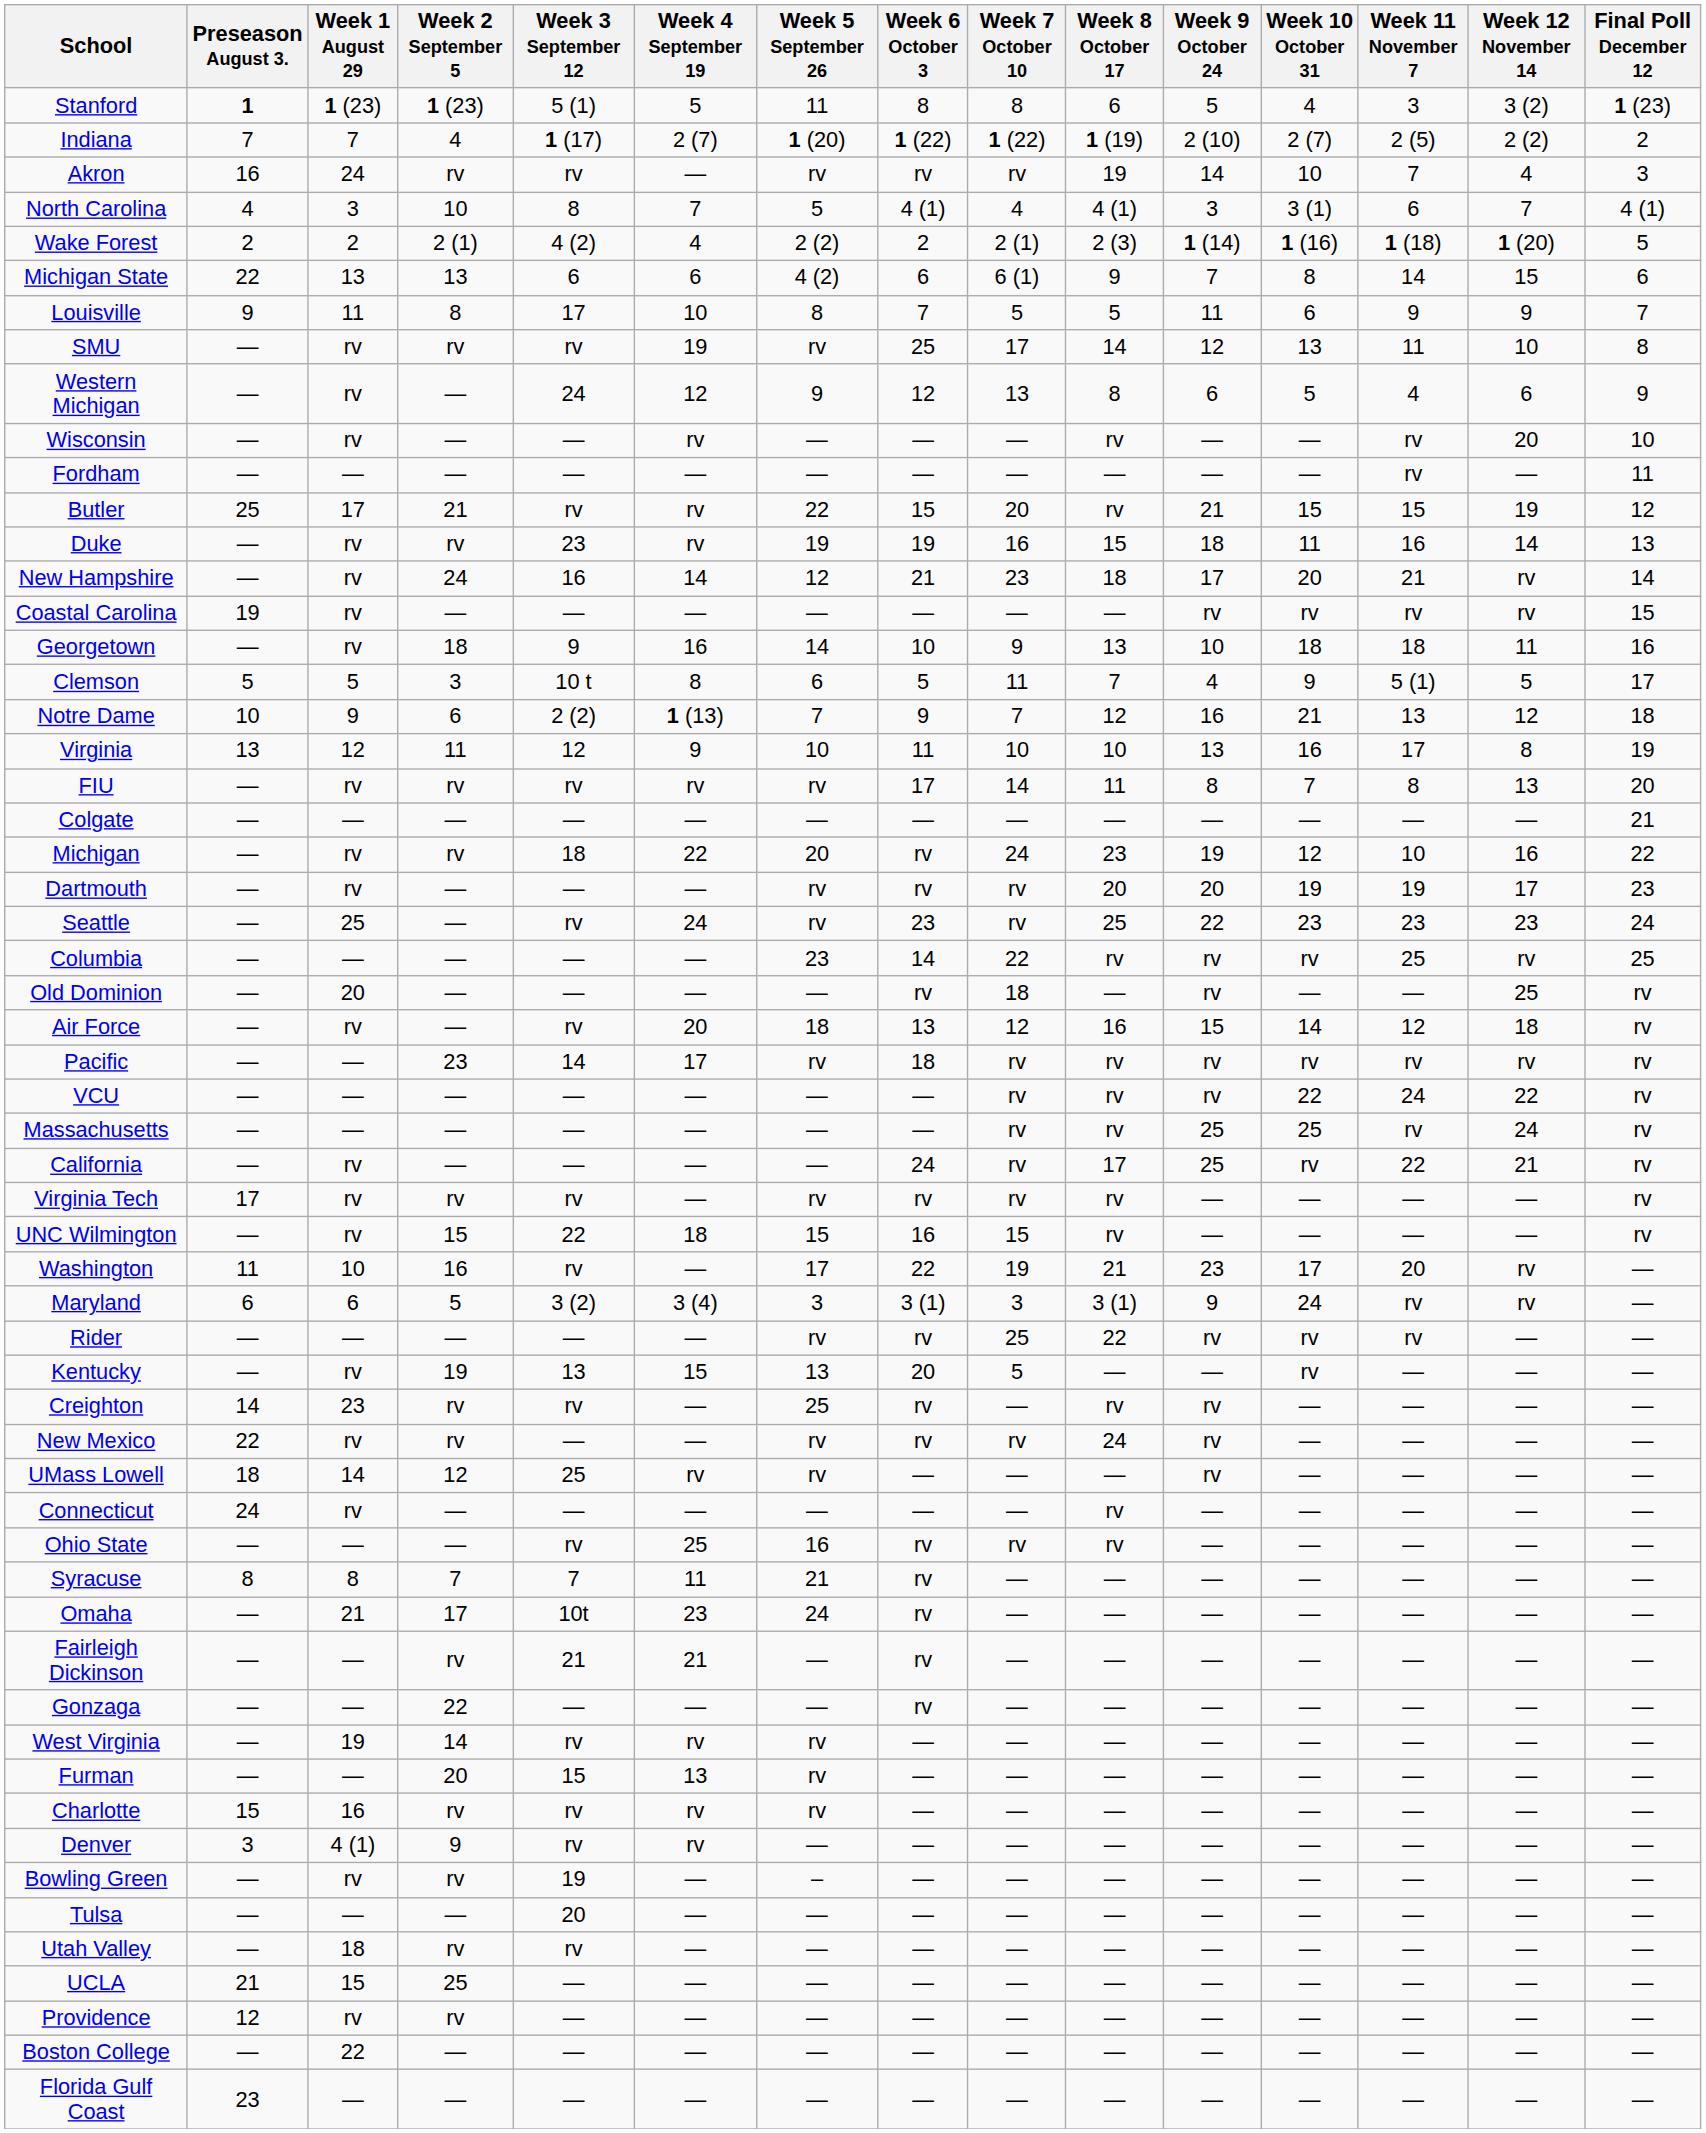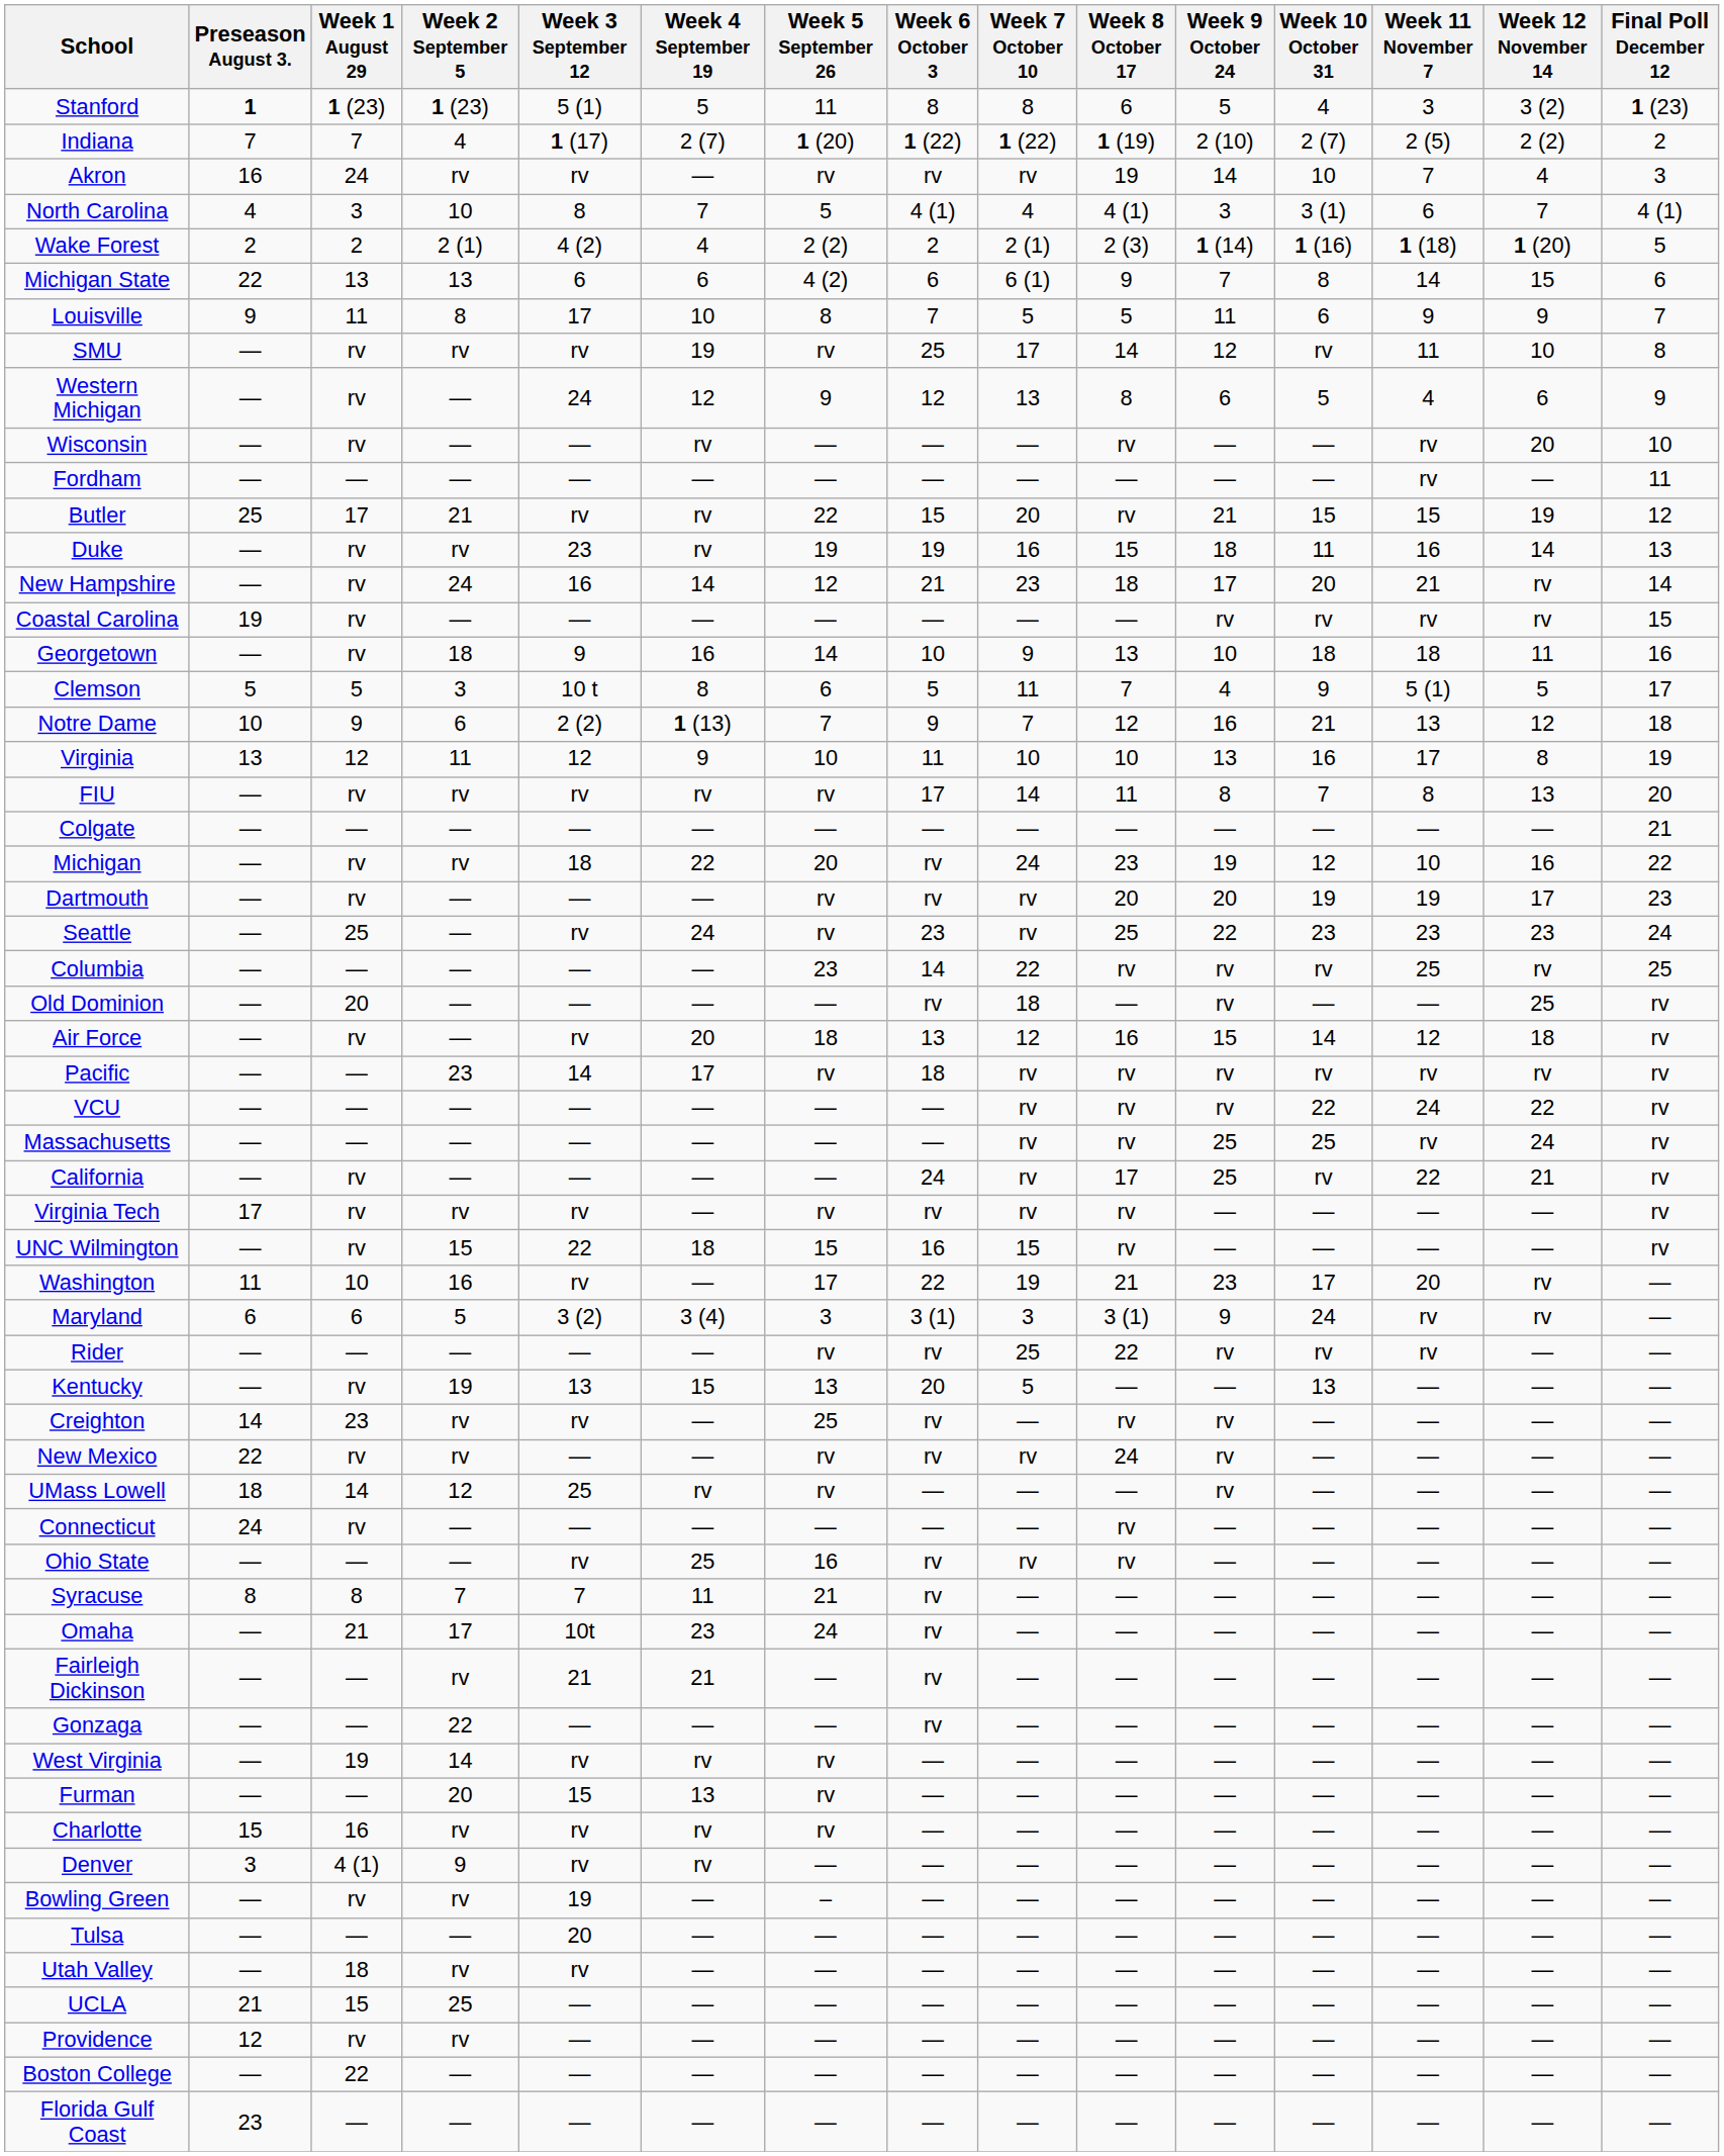SMU | Week 10 October 31: 13 -> rv
Kentucky | Week 10 October 31: rv -> 13
